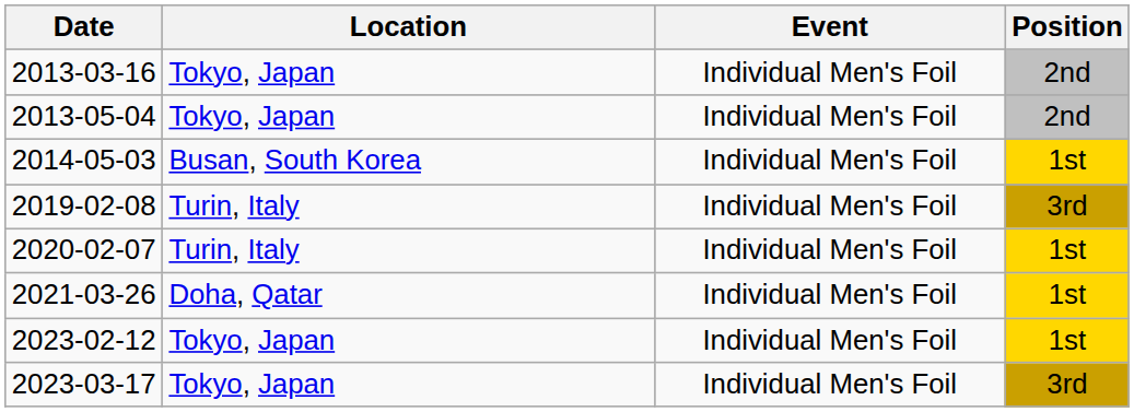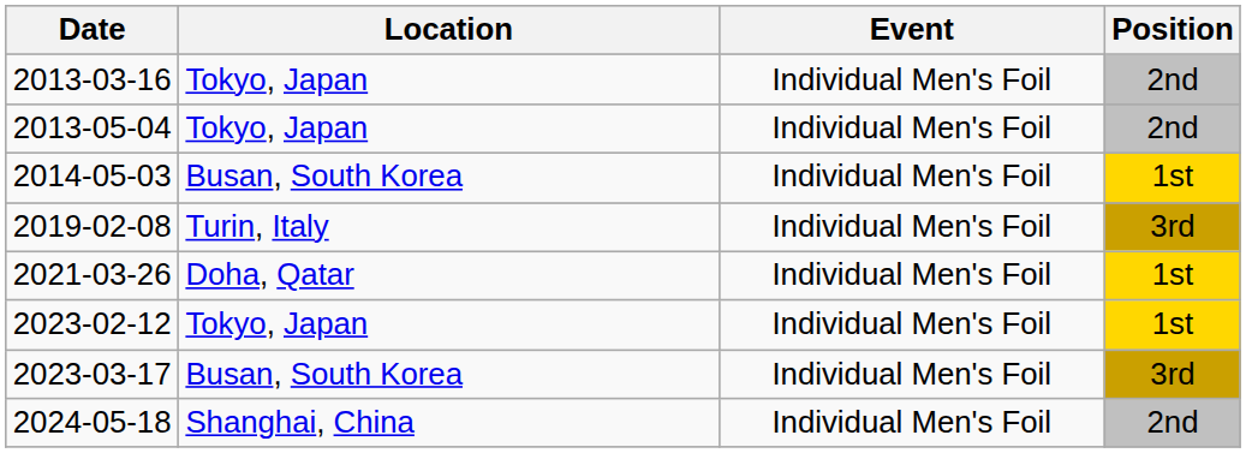- row: 2020-02-07 | Turin, Italy | Individual Men's Foil | 1st
2023-03-17 | Location: Tokyo, Japan -> Busan, South Korea
+ row: 2024-05-18 | Shanghai, China | Individual Men's Foil | 2nd
